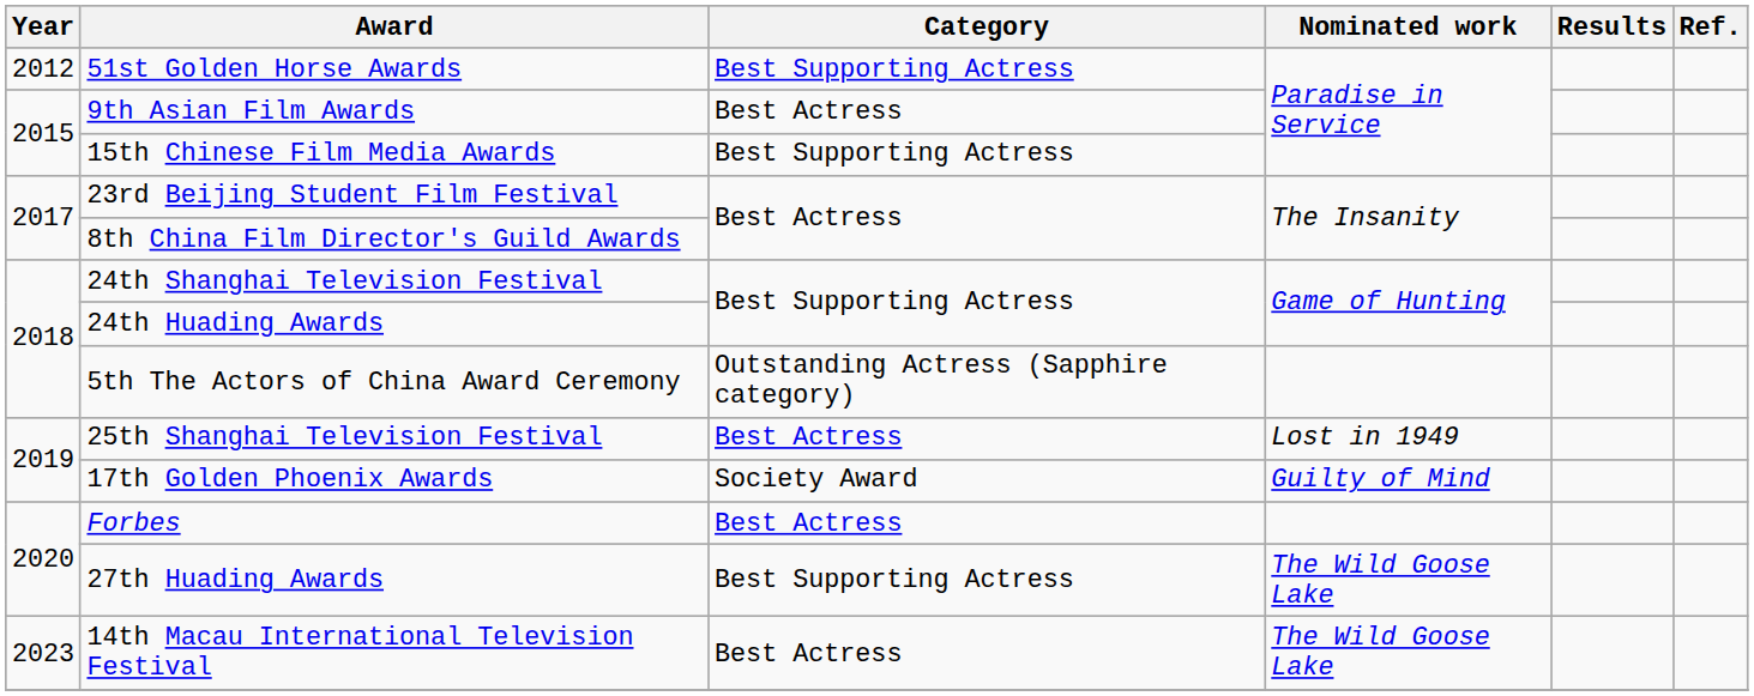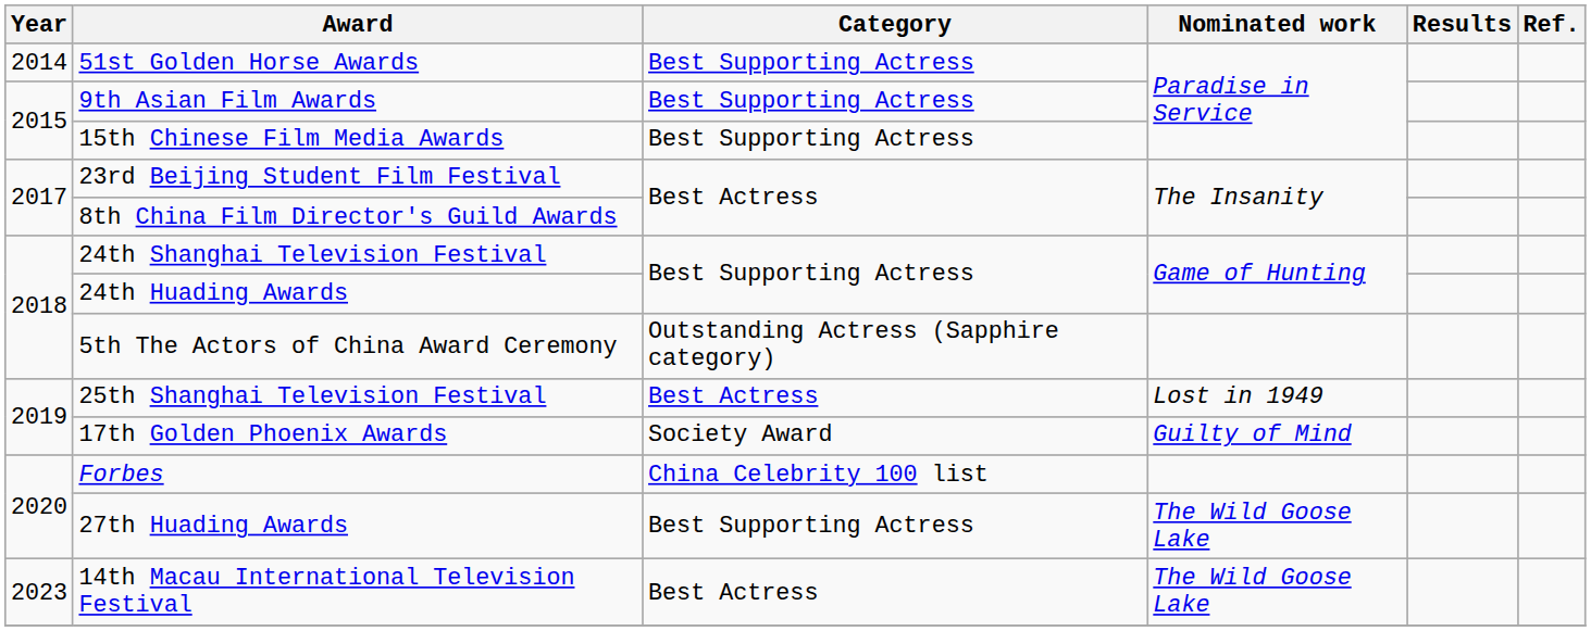51st Golden Horse Awards | Year: 2012 -> 2014
9th Asian Film Awards | Category: Best Actress -> Best Supporting Actress
Forbes | Category: Best Actress -> China Celebrity 100 list
